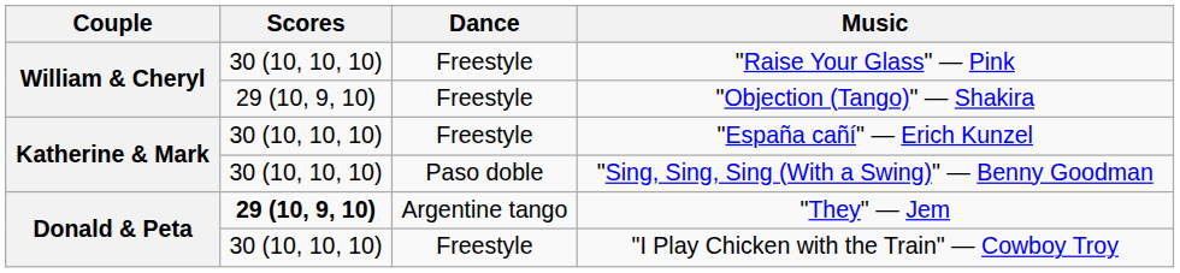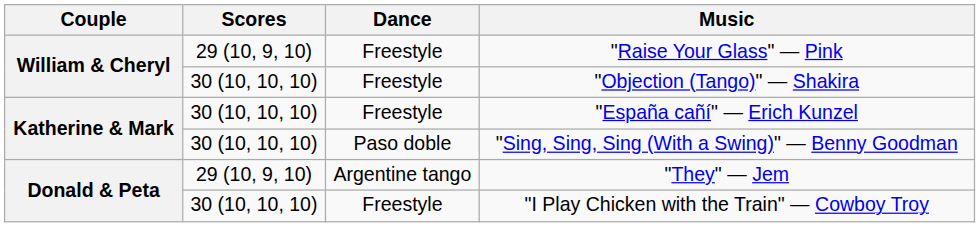"Raise Your Glass" — Pink | Scores: 30 (10, 10, 10) -> 29 (10, 9, 10)
"Objection (Tango)" — Shakira | Scores: 29 (10, 9, 10) -> 30 (10, 10, 10)
"They" — Jem | Scores: bold -> normal
